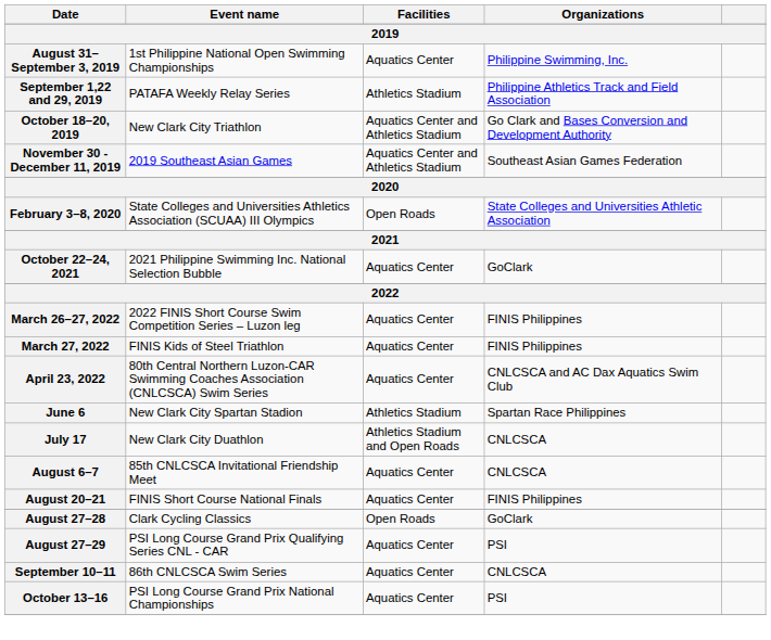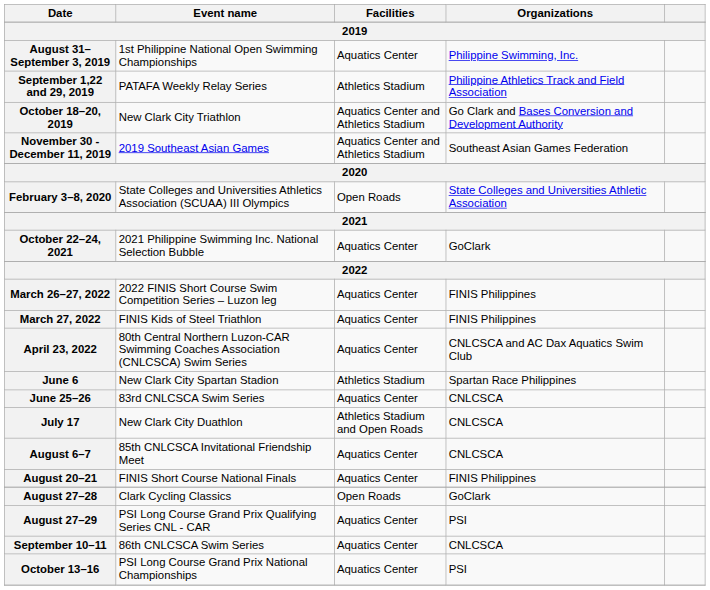+ row: June 25–26 | 83rd CNLCSCA Swim Series | Aquatics Center | CNLCSCA
